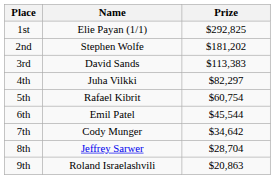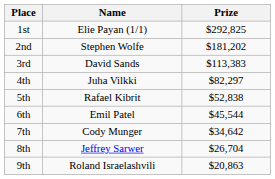5th | Prize: $60,754 -> $52,838
8th | Prize: $28,704 -> $26,704
